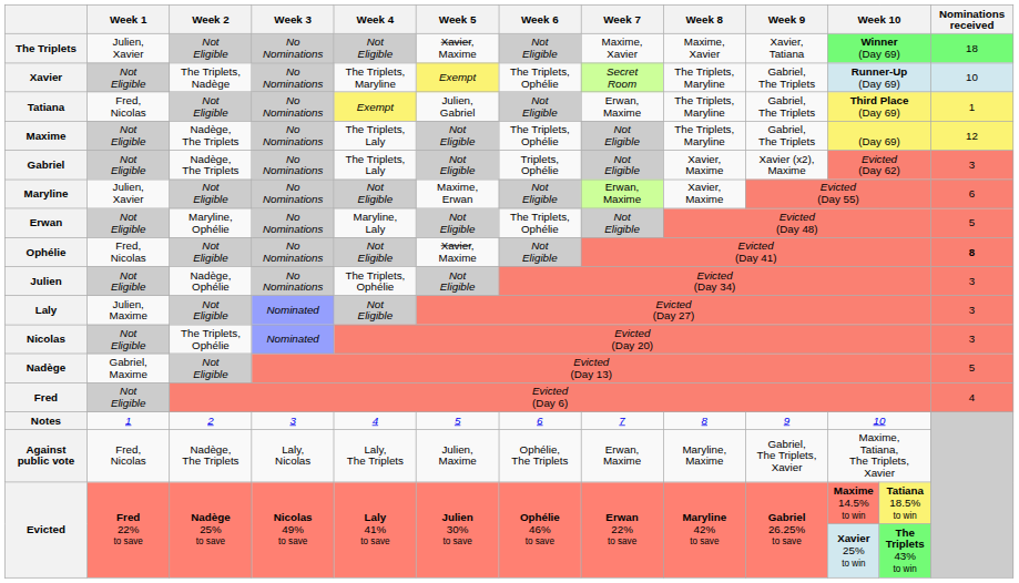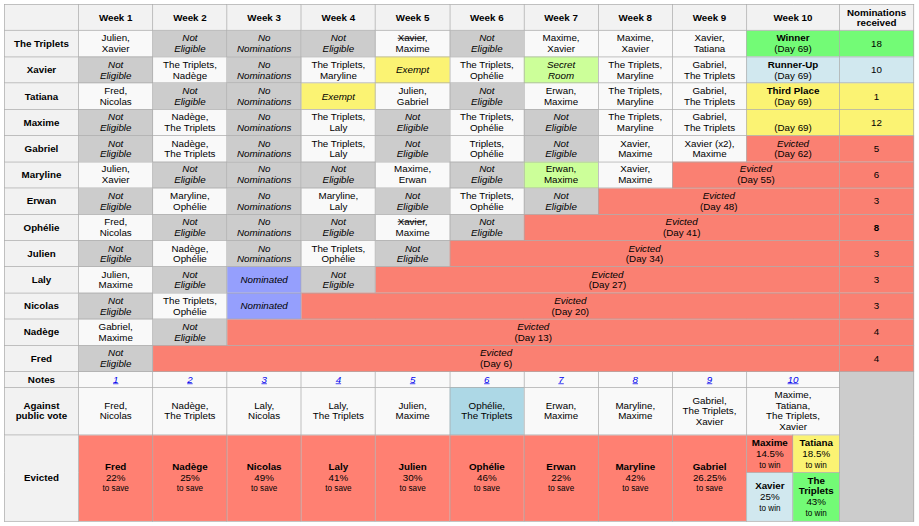Gabriel | Nominations received: 3 -> 5
Erwan | Nominations received: 5 -> 3
Nadège | Nominations received: 5 -> 4
Against public vote | Week 6: no background -> lightblue background
